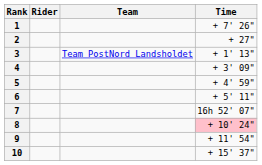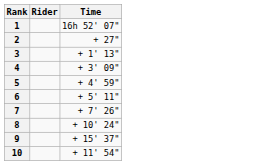- column: Team | Team PostNord Landsholdet
1 | Time: + 7' 26" -> 16h 52' 07"
7 | Time: 16h 52' 07" -> + 7' 26"
8 | Time: pink background -> no background
9 | Time: + 11' 54" -> + 15' 37"
10 | Time: + 15' 37" -> + 11' 54"
